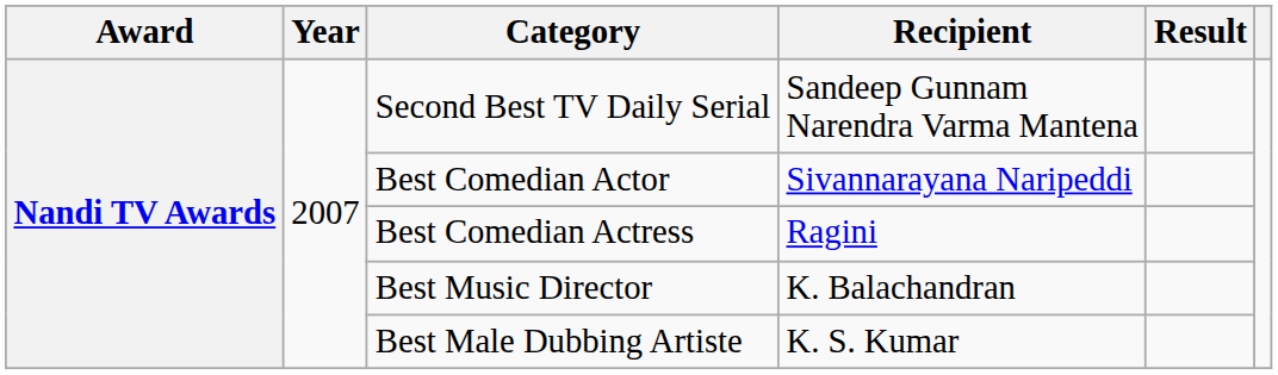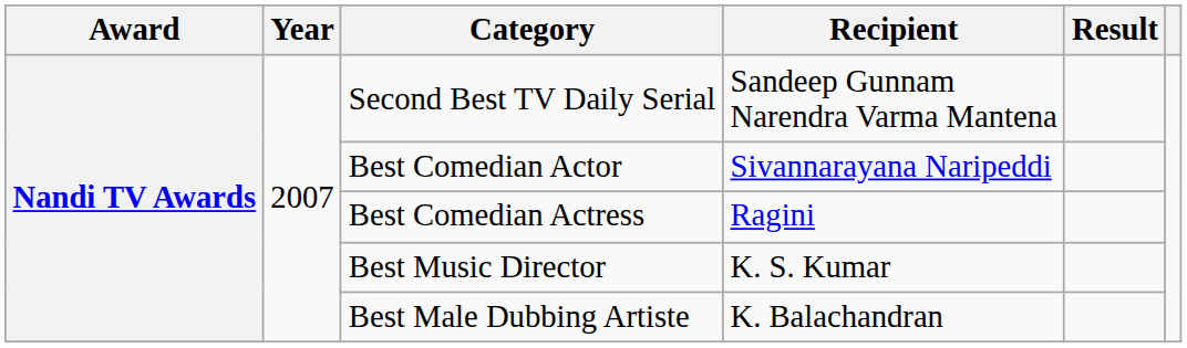Best Music Director | Recipient: K. Balachandran -> K. S. Kumar
Best Male Dubbing Artiste | Recipient: K. S. Kumar -> K. Balachandran
